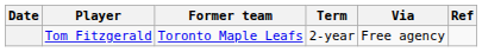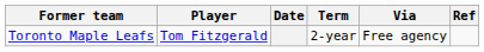columns swapped: Date <-> Former team
